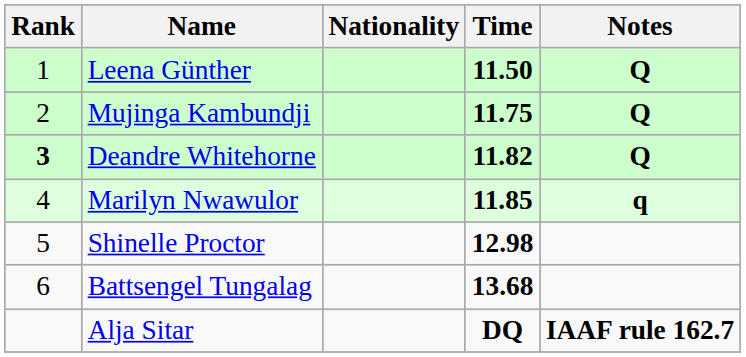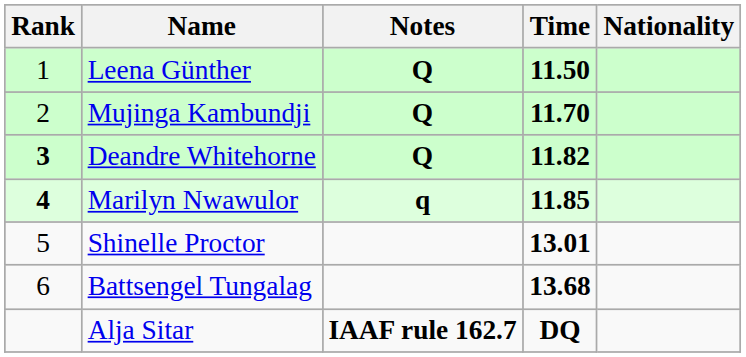columns swapped: Nationality <-> Notes
Mujinga Kambundji | Time: 11.75 -> 11.70
Marilyn Nwawulor | Rank: normal -> bold
Shinelle Proctor | Time: 12.98 -> 13.01
